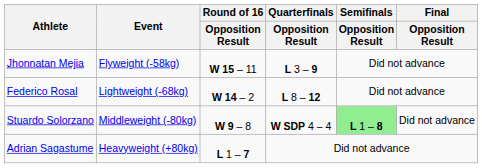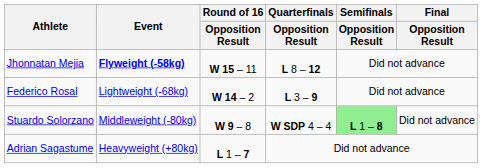Jhonnatan Mejia | Event: normal -> bold
Jhonnatan Mejia | Quarterfinals / Opposition Result: L 3 – 9 -> L 8 – 12
Federico Rosal | Quarterfinals / Opposition Result: L 8 – 12 -> L 3 – 9
